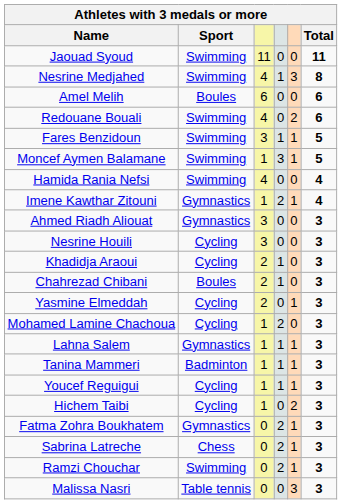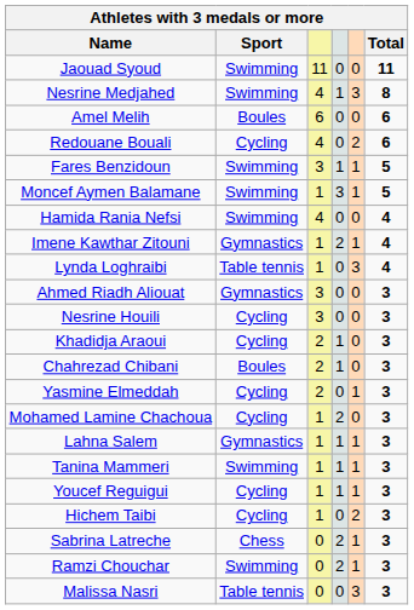Redouane Bouali | Sport: Swimming -> Cycling
+ row: Lynda Loghraibi | Table tennis | 1 | 0 | 3 | 4
Tanina Mammeri | Sport: Badminton -> Swimming
- row: Fatma Zohra Boukhatem | Gymnastics | 0 | 2 | 1 | 3
